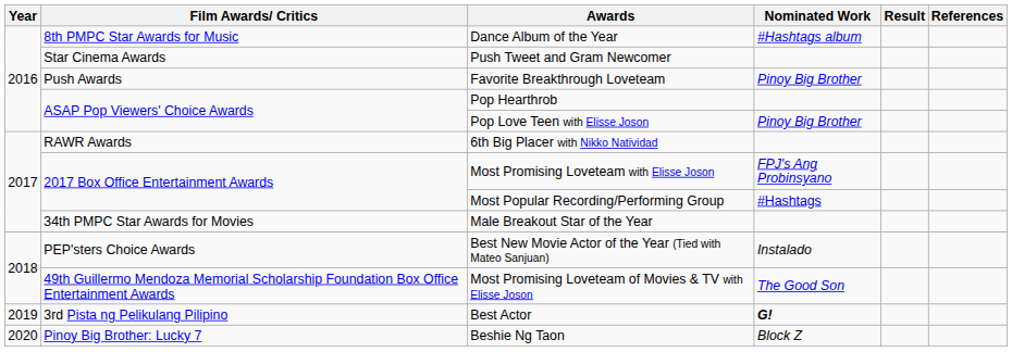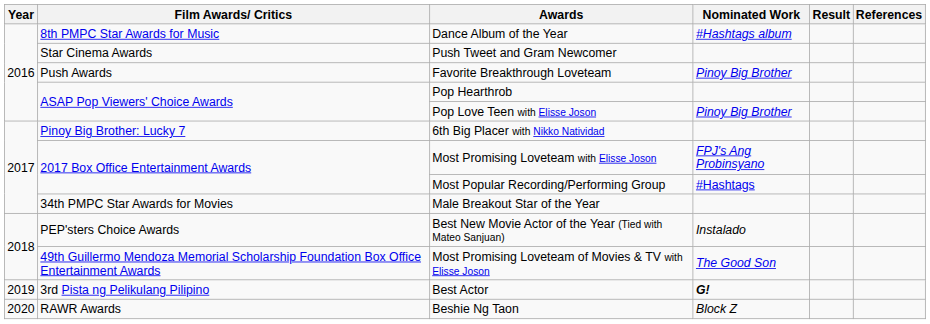6th Big Placer with Nikko Natividad | Film Awards/ Critics: RAWR Awards -> Pinoy Big Brother: Lucky 7
Beshie Ng Taon | Film Awards/ Critics: Pinoy Big Brother: Lucky 7 -> RAWR Awards
